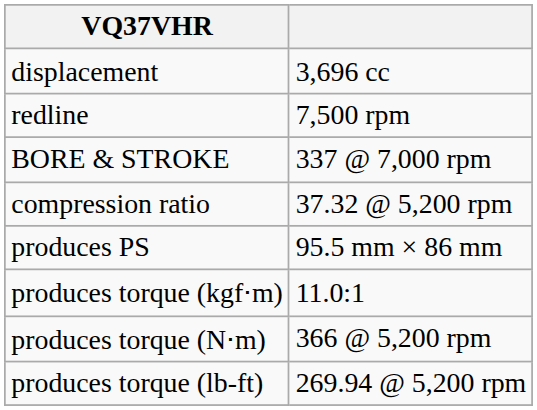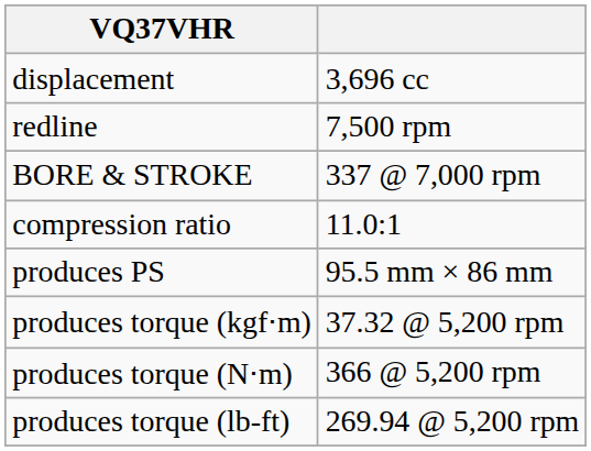compression ratio | column 2: 37.32 @ 5,200 rpm -> 11.0:1
produces torque (kgf⋅m) | column 2: 11.0:1 -> 37.32 @ 5,200 rpm
